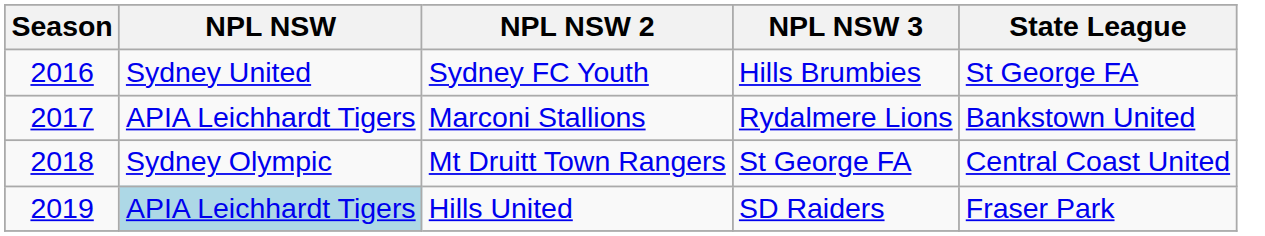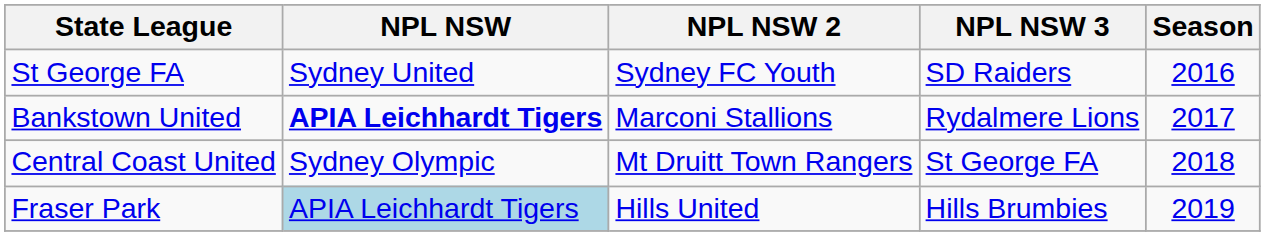columns swapped: Season <-> State League
Sydney FC Youth | NPL NSW 3: Hills Brumbies -> SD Raiders
Marconi Stallions | NPL NSW: normal -> bold
Hills United | NPL NSW 3: SD Raiders -> Hills Brumbies
